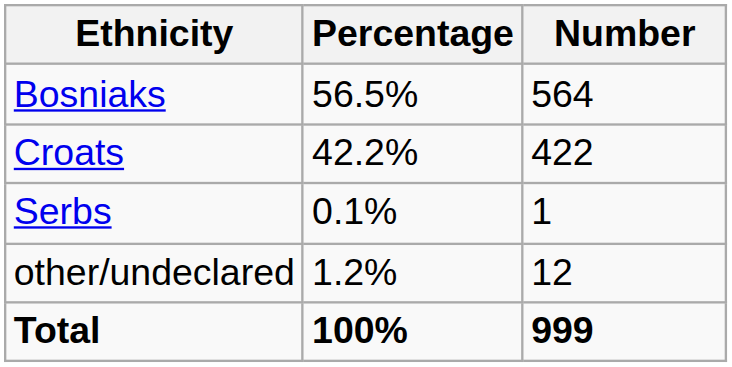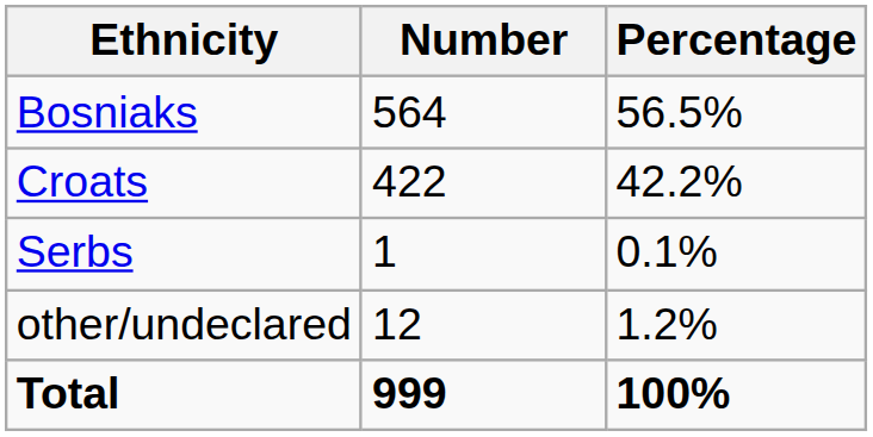columns swapped: Number <-> Percentage
